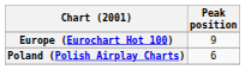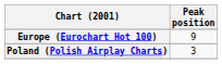Poland (Polish Airplay Charts) | Peak position: 6 -> 3
